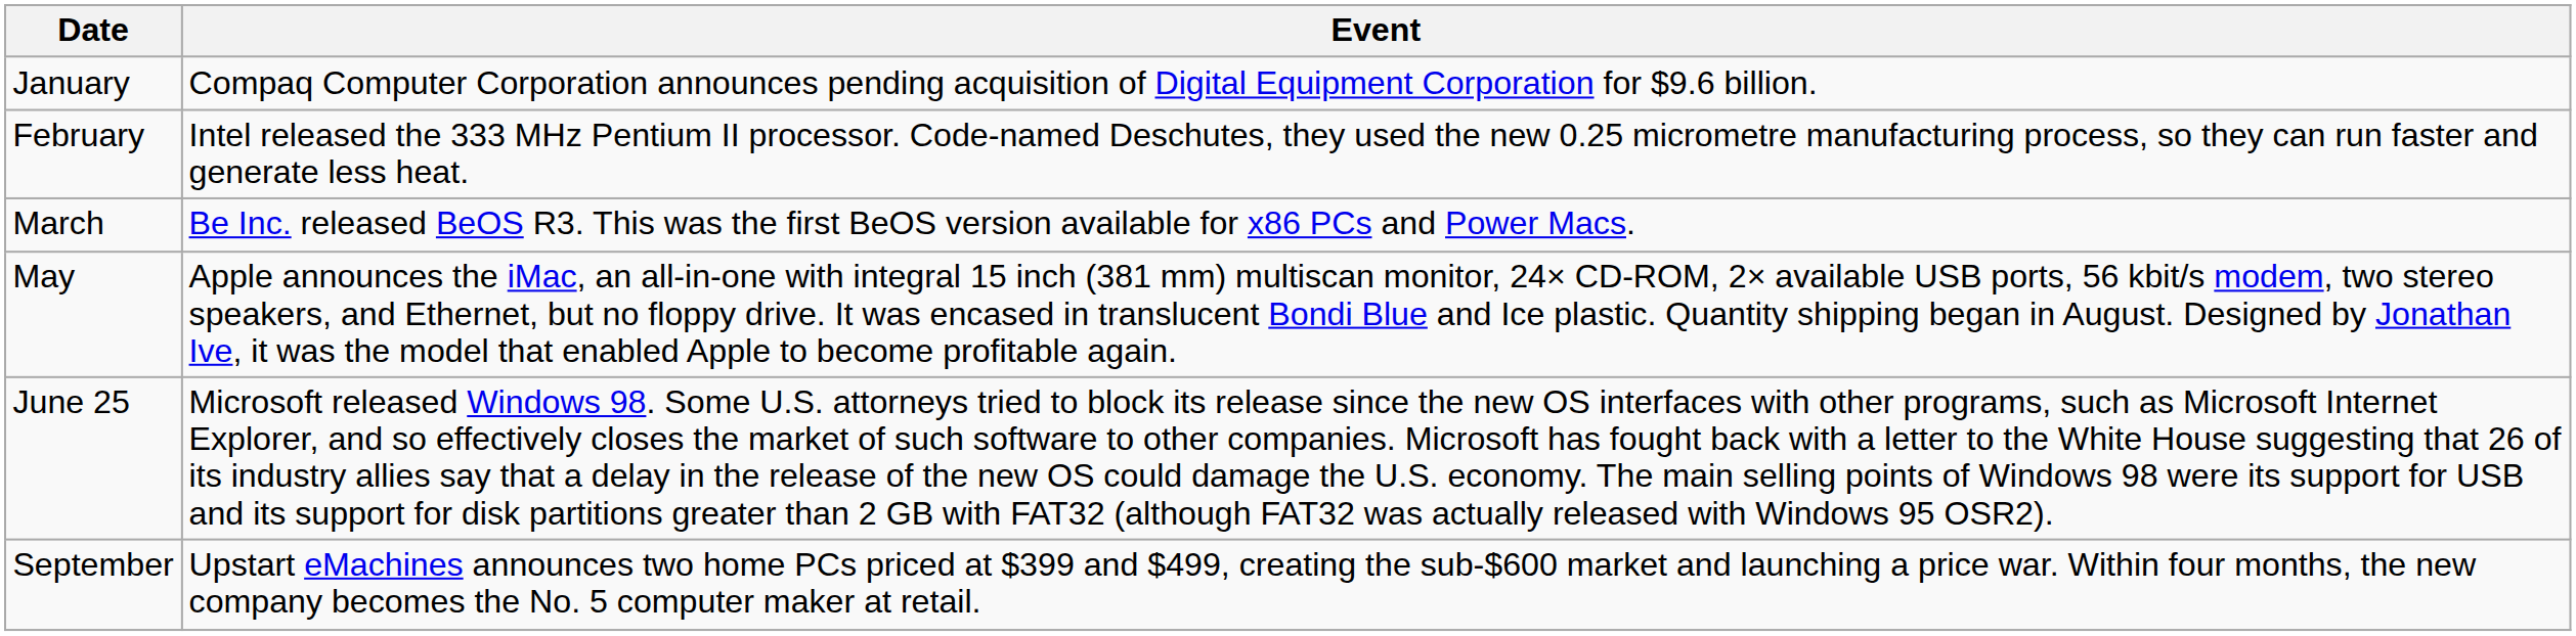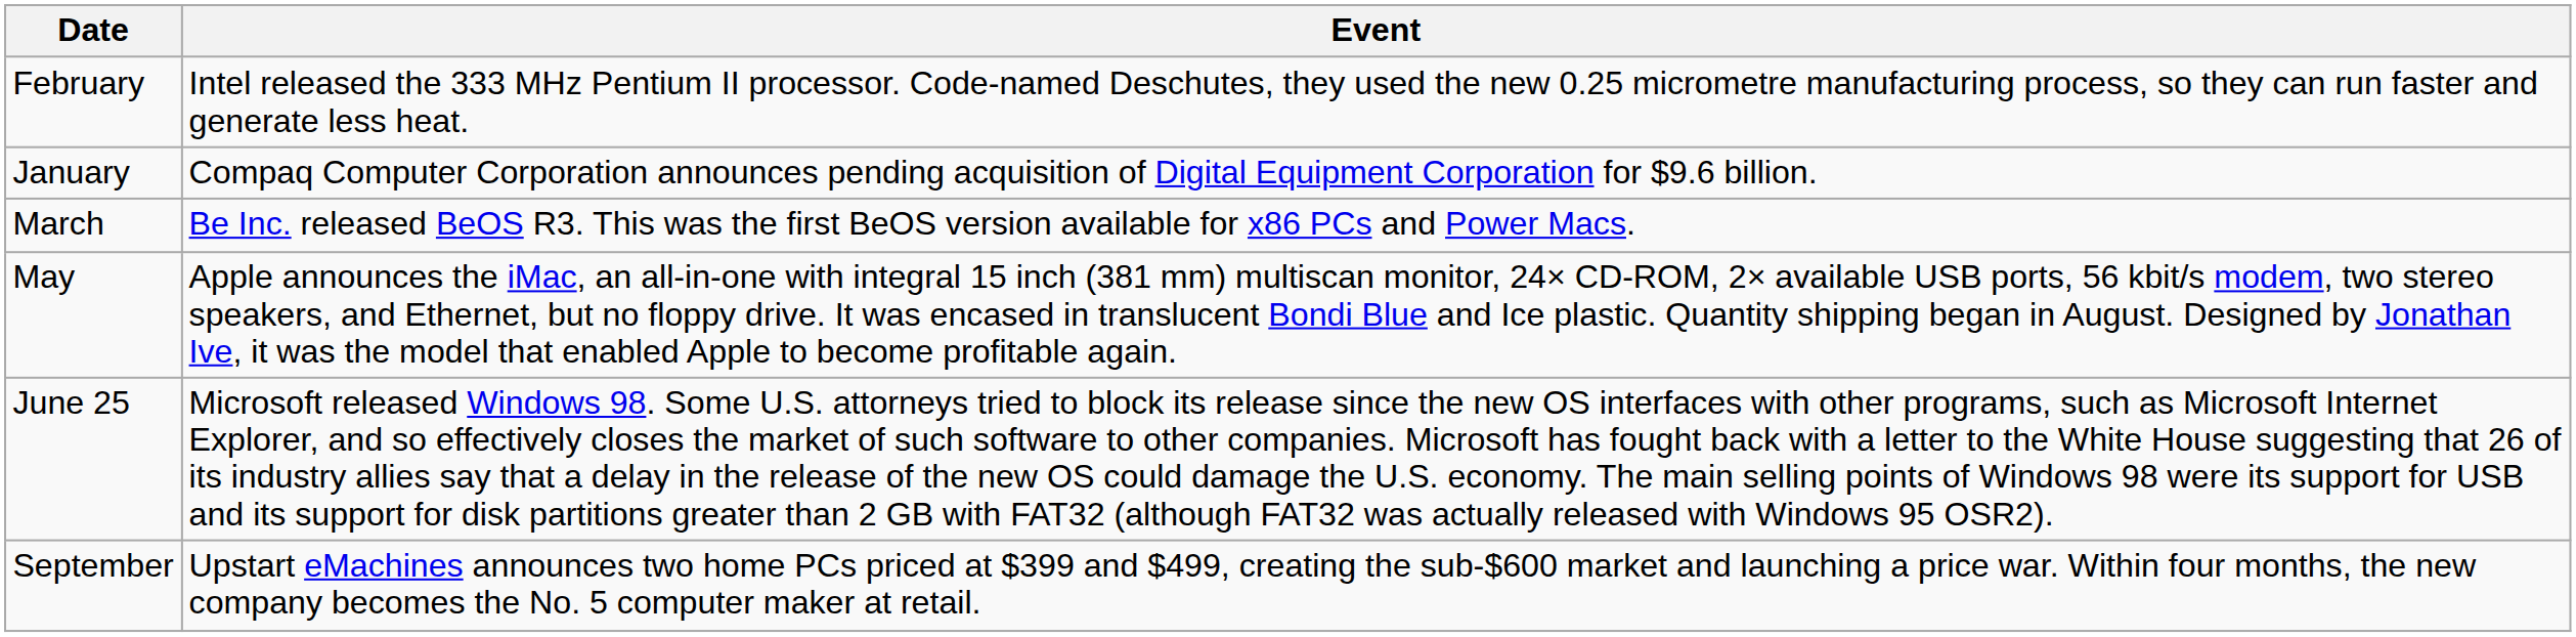rows swapped: January <-> February
